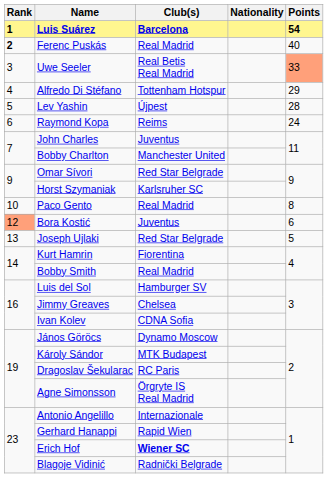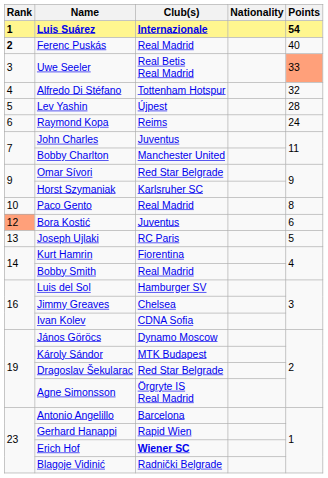Luis Suárez | Club(s): Barcelona -> Internazionale
Alfredo Di Stéfano | Points: 29 -> 32
Joseph Ujlaki | Club(s): Red Star Belgrade -> RC Paris
Dragoslav Šekularac | Club(s): RC Paris -> Red Star Belgrade
Antonio Angelillo | Club(s): Internazionale -> Barcelona
